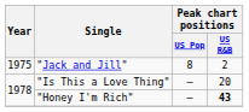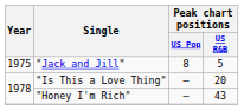"Jack and Jill" | Peak chart positions / US R&B: 2 -> 5
"Honey I'm Rich" | Peak chart positions / US R&B: bold -> normal
